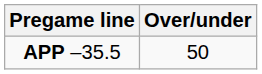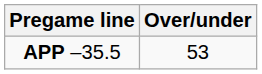APP –35.5 | Over/under: 50 -> 53
